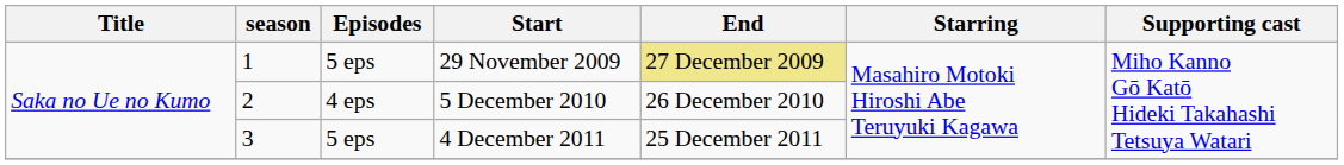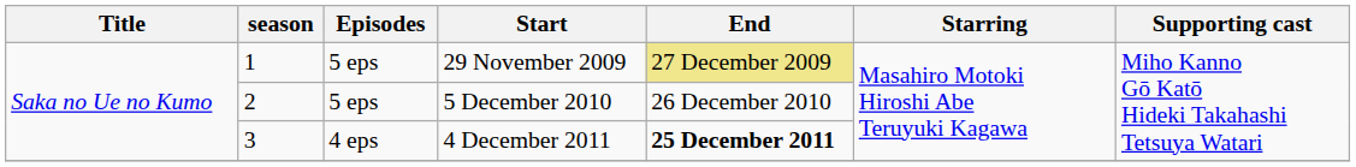5 December 2010 | Episodes: 4 eps -> 5 eps
4 December 2011 | Episodes: 5 eps -> 4 eps
4 December 2011 | End: normal -> bold
